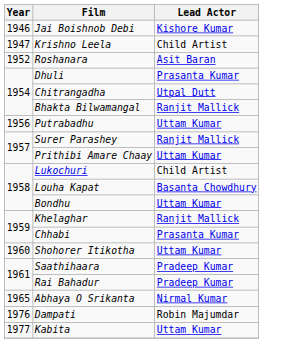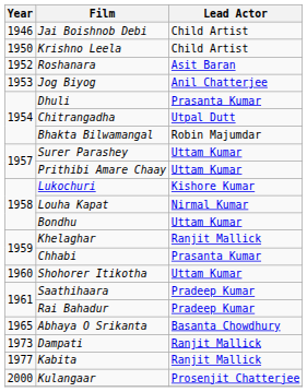Jai Boishnob Debi | Lead Actor: Kishore Kumar -> Child Artist
Krishno Leela | Year: 1947 -> 1950
+ row: 1953 | Jog Biyog | Anil Chatterjee
Bhakta Bilwamangal | Lead Actor: Ranjit Mallick -> Robin Majumdar
- row: 1956 | Putrabadhu | Uttam Kumar
Surer Parashey | Lead Actor: Ranjit Mallick -> Uttam Kumar
Lukochuri | Lead Actor: Child Artist -> Kishore Kumar
Louha Kapat | Lead Actor: Basanta Chowdhury -> Nirmal Kumar
Abhaya O Srikanta | Lead Actor: Nirmal Kumar -> Basanta Chowdhury
Dampati | Year: 1976 -> 1973
Dampati | Lead Actor: Robin Majumdar -> Ranjit Mallick
Kabita | Lead Actor: Uttam Kumar -> Ranjit Mallick
+ row: 2000 | Kulangaar | Prosenjit Chatterjee
